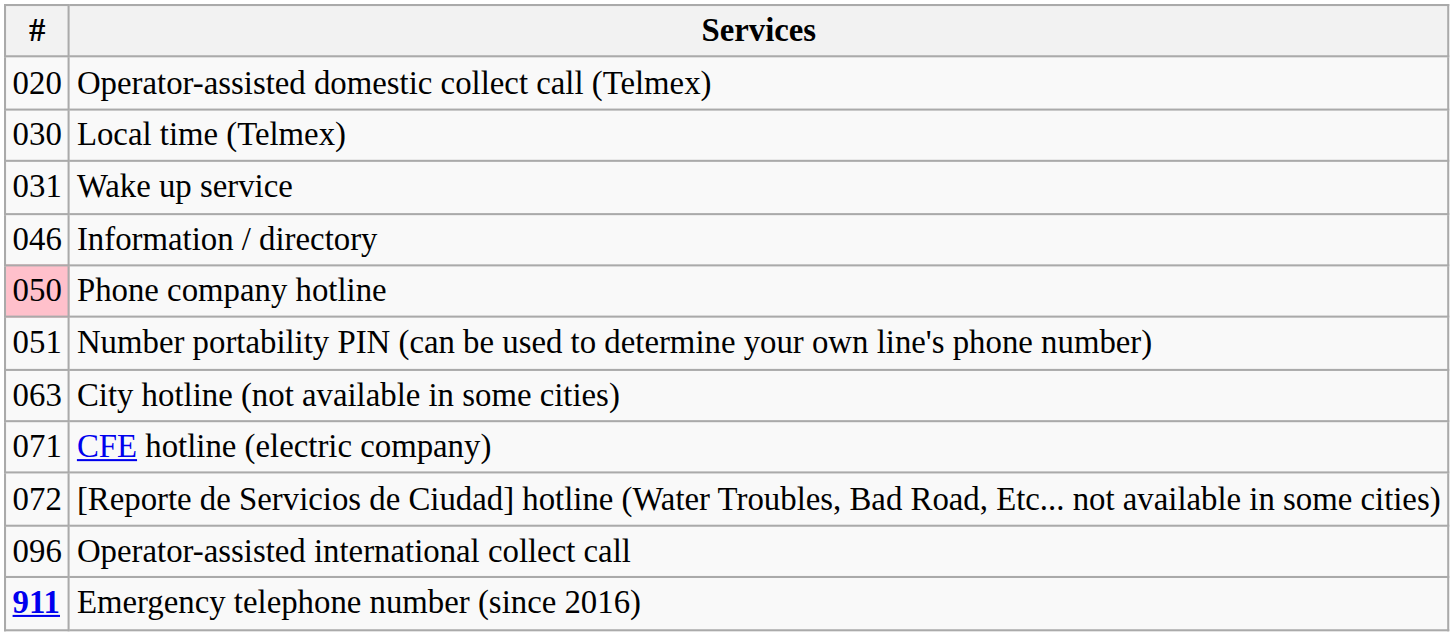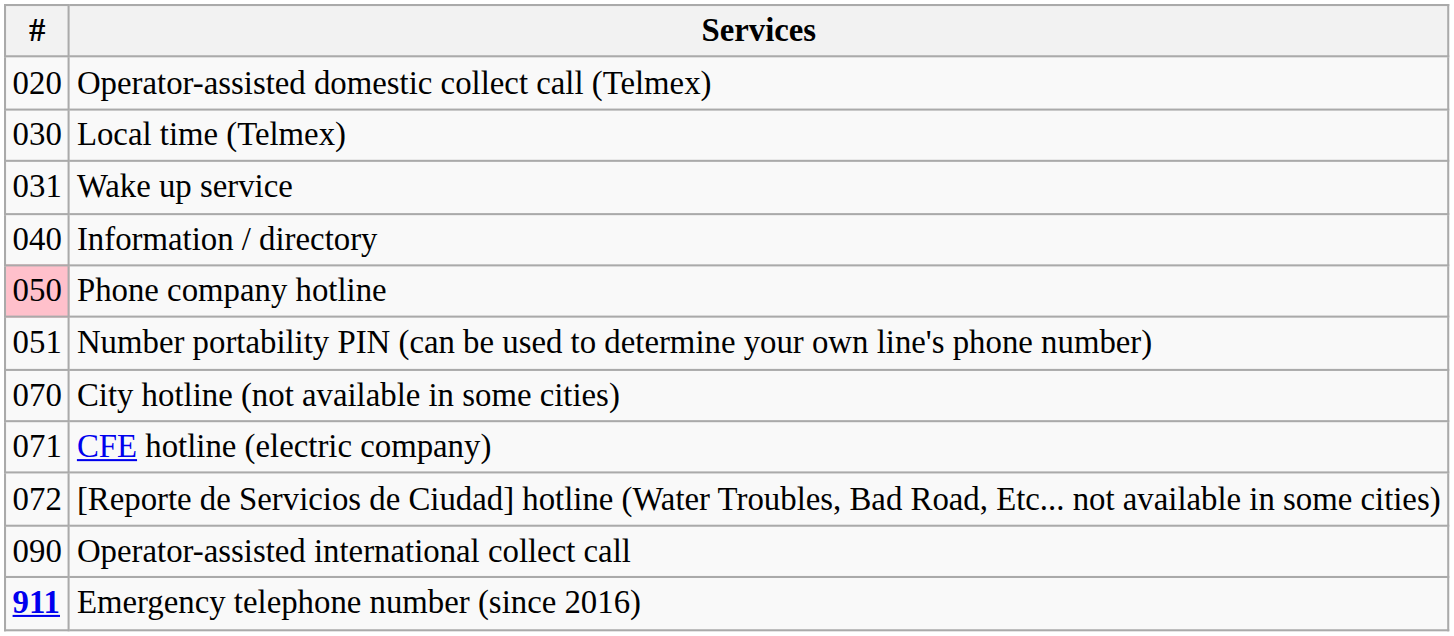Information / directory | #: 046 -> 040
City hotline (not available in some cities) | #: 063 -> 070
Operator-assisted international collect call | #: 096 -> 090
